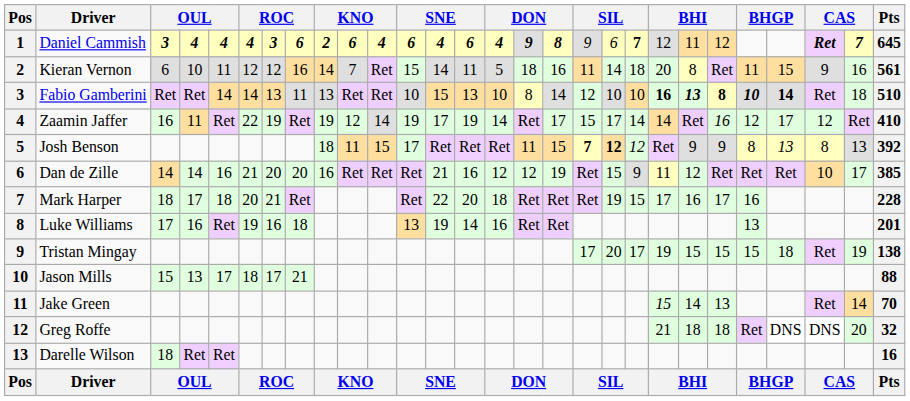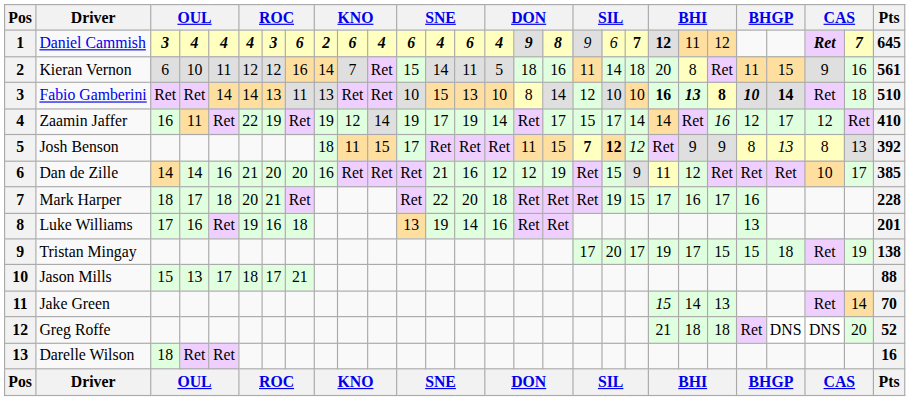Daniel Cammish | column 21: normal -> bold
Tristan Mingay | column 22: 15 -> 17
Greg Roffe | Pts: 32 -> 52
